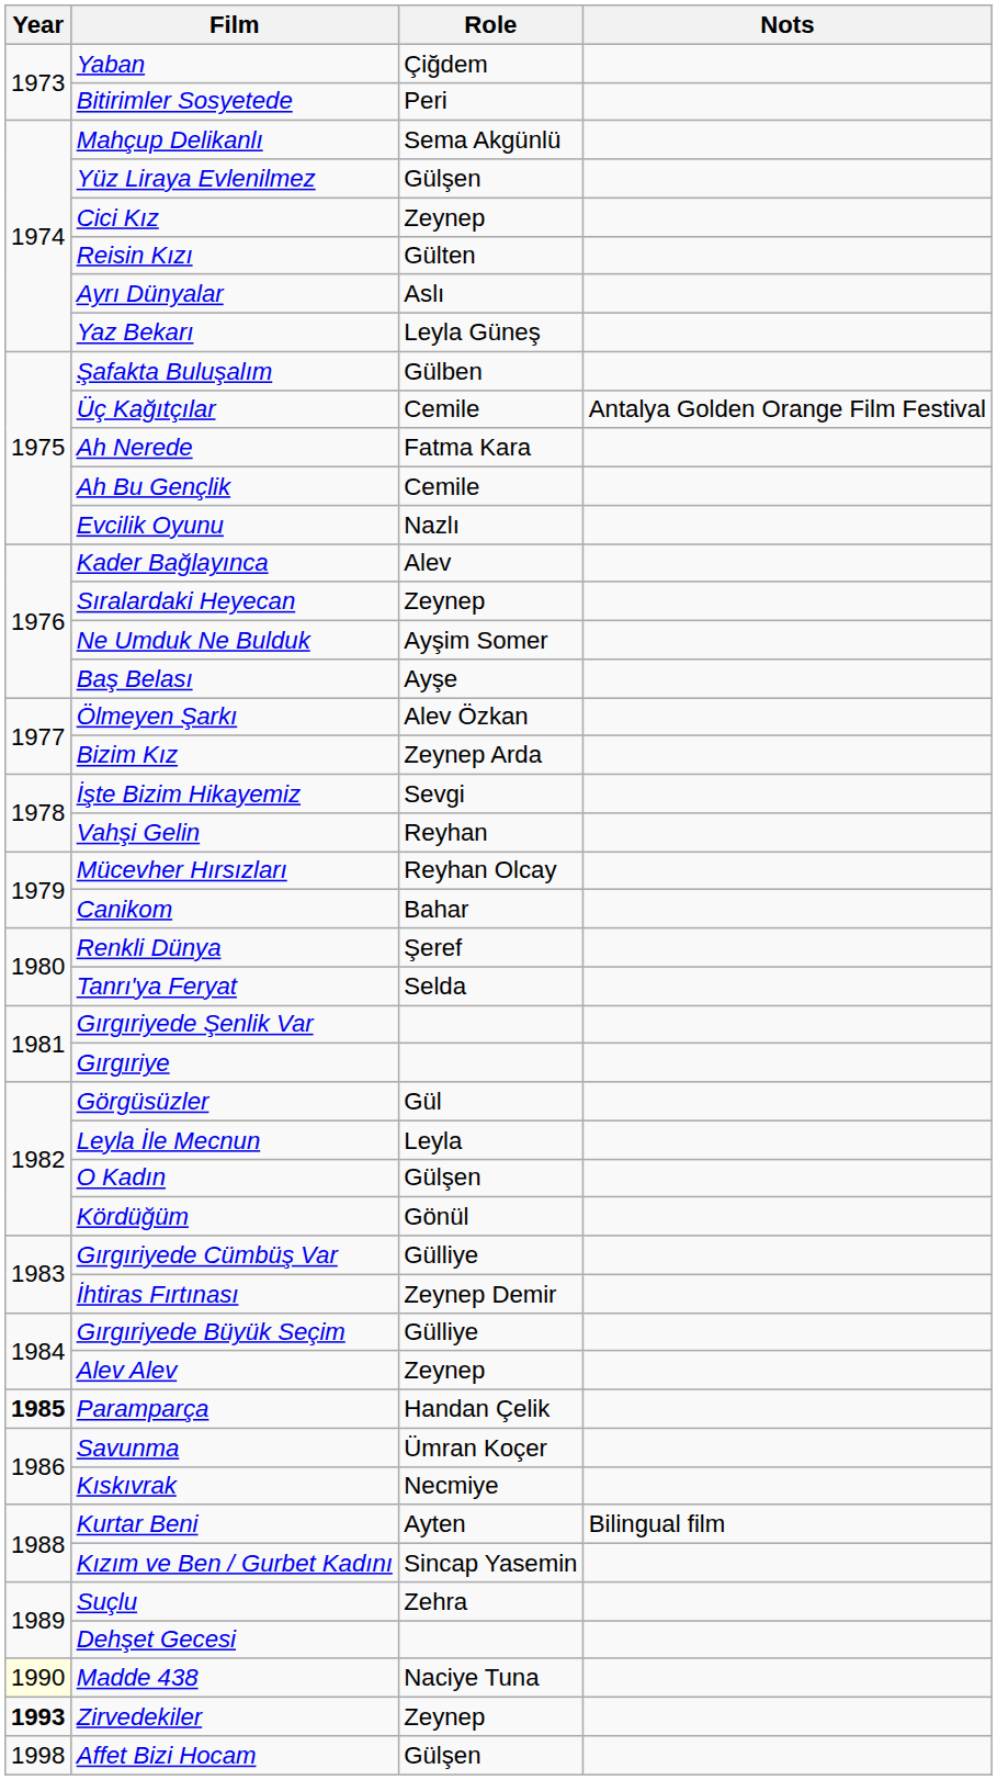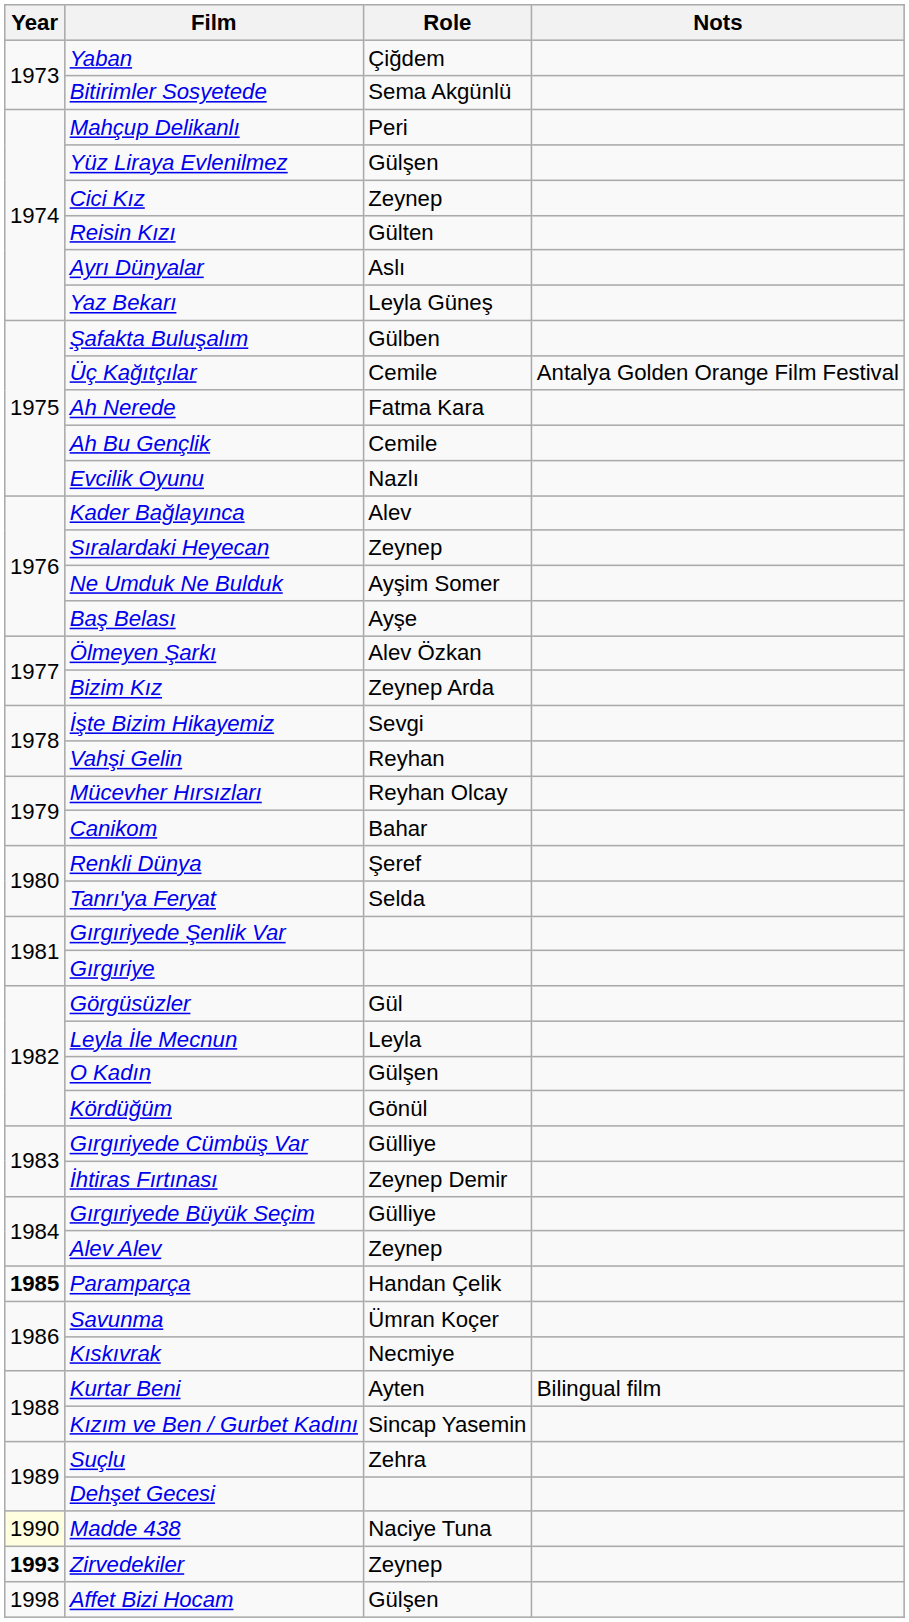Bitirimler Sosyetede | Role: Peri -> Sema Akgünlü
Mahçup Delikanlı | Role: Sema Akgünlü -> Peri
